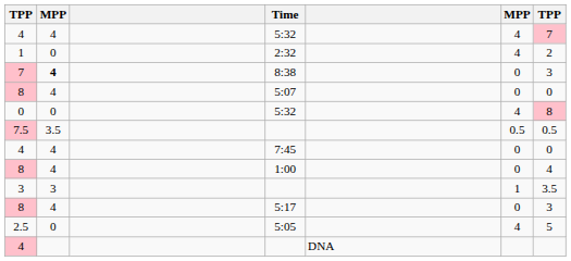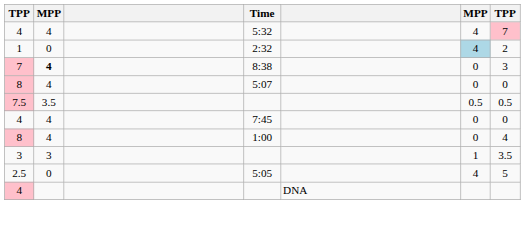2:32 | column 6: no background -> lightblue background
- row: 0 | 0 | 5:32 | 4 | 8
- row: 8 | 4 | 5:17 | 0 | 3
